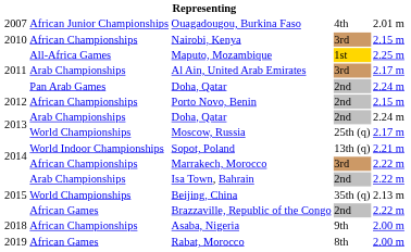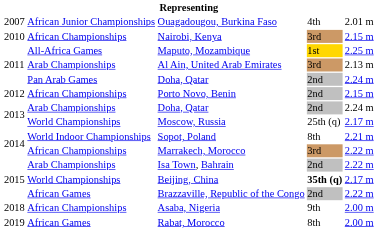Al Ain, United Arab Emirates | column 5: 2.17 m -> 2.13 m
Sopot, Poland | column 4: 13th (q) -> 8th
Beijing, China | column 4: normal -> bold
Beijing, China | column 5: 2.13 m -> 2.17 m
